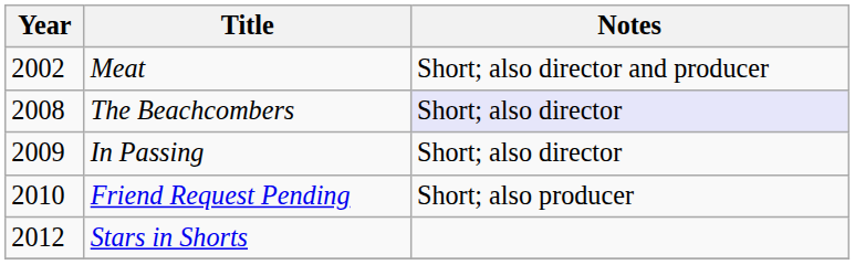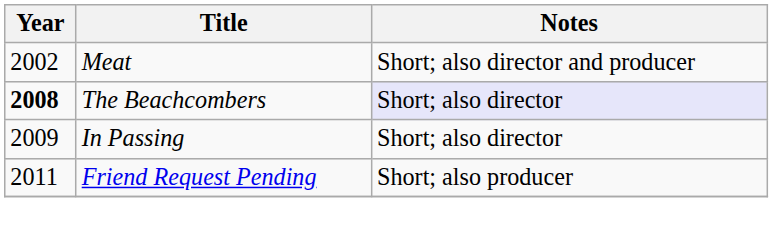The Beachcombers | Year: normal -> bold
Friend Request Pending | Year: 2010 -> 2011
- row: 2012 | Stars in Shorts
